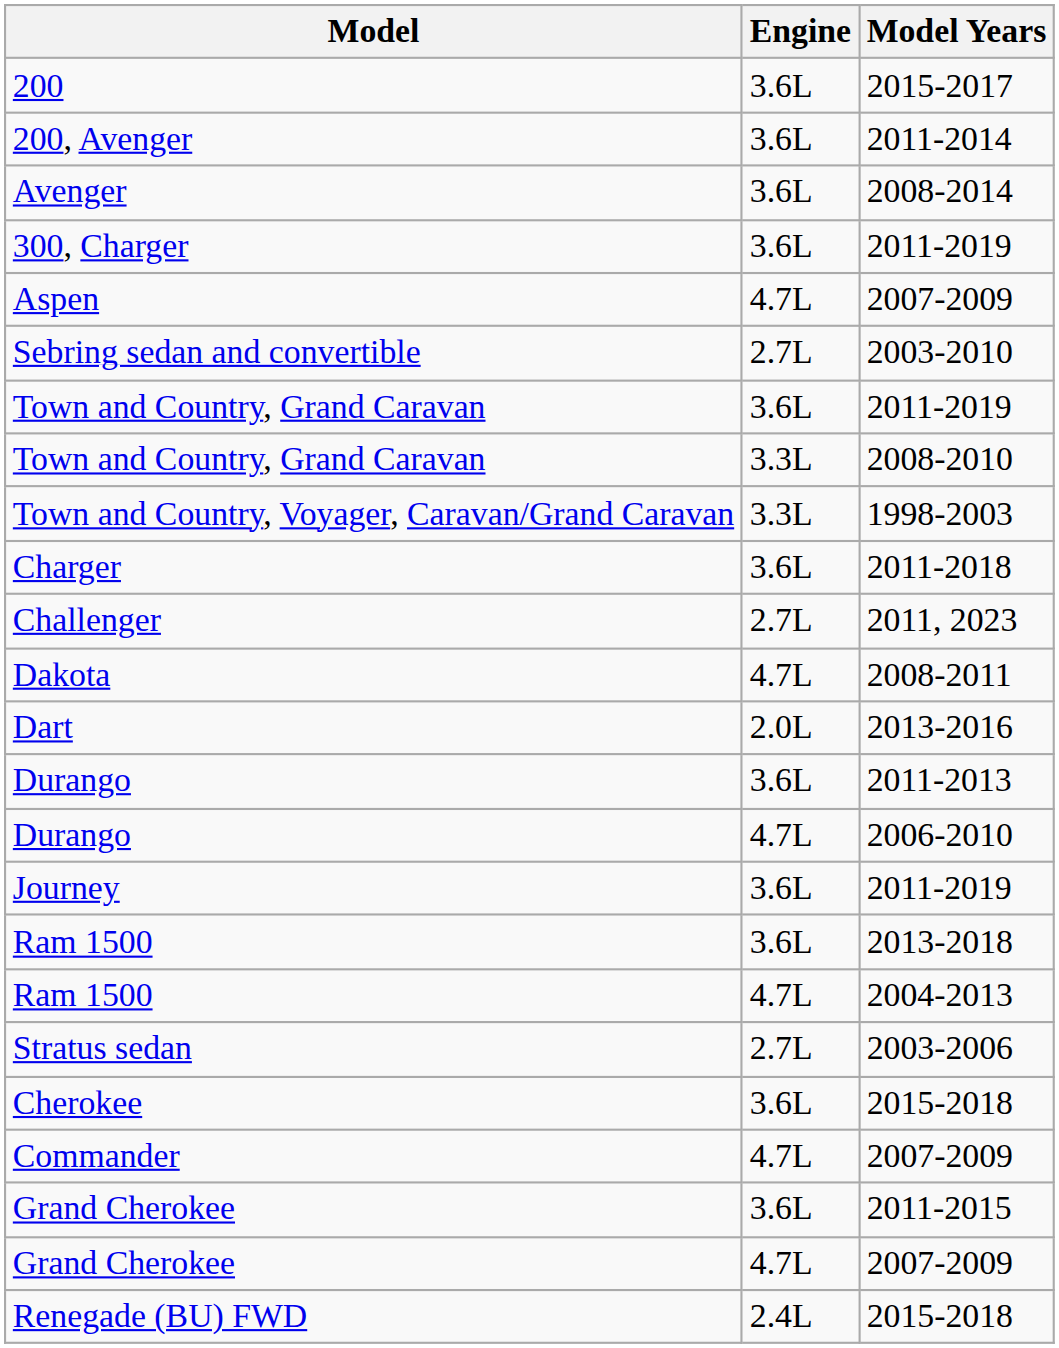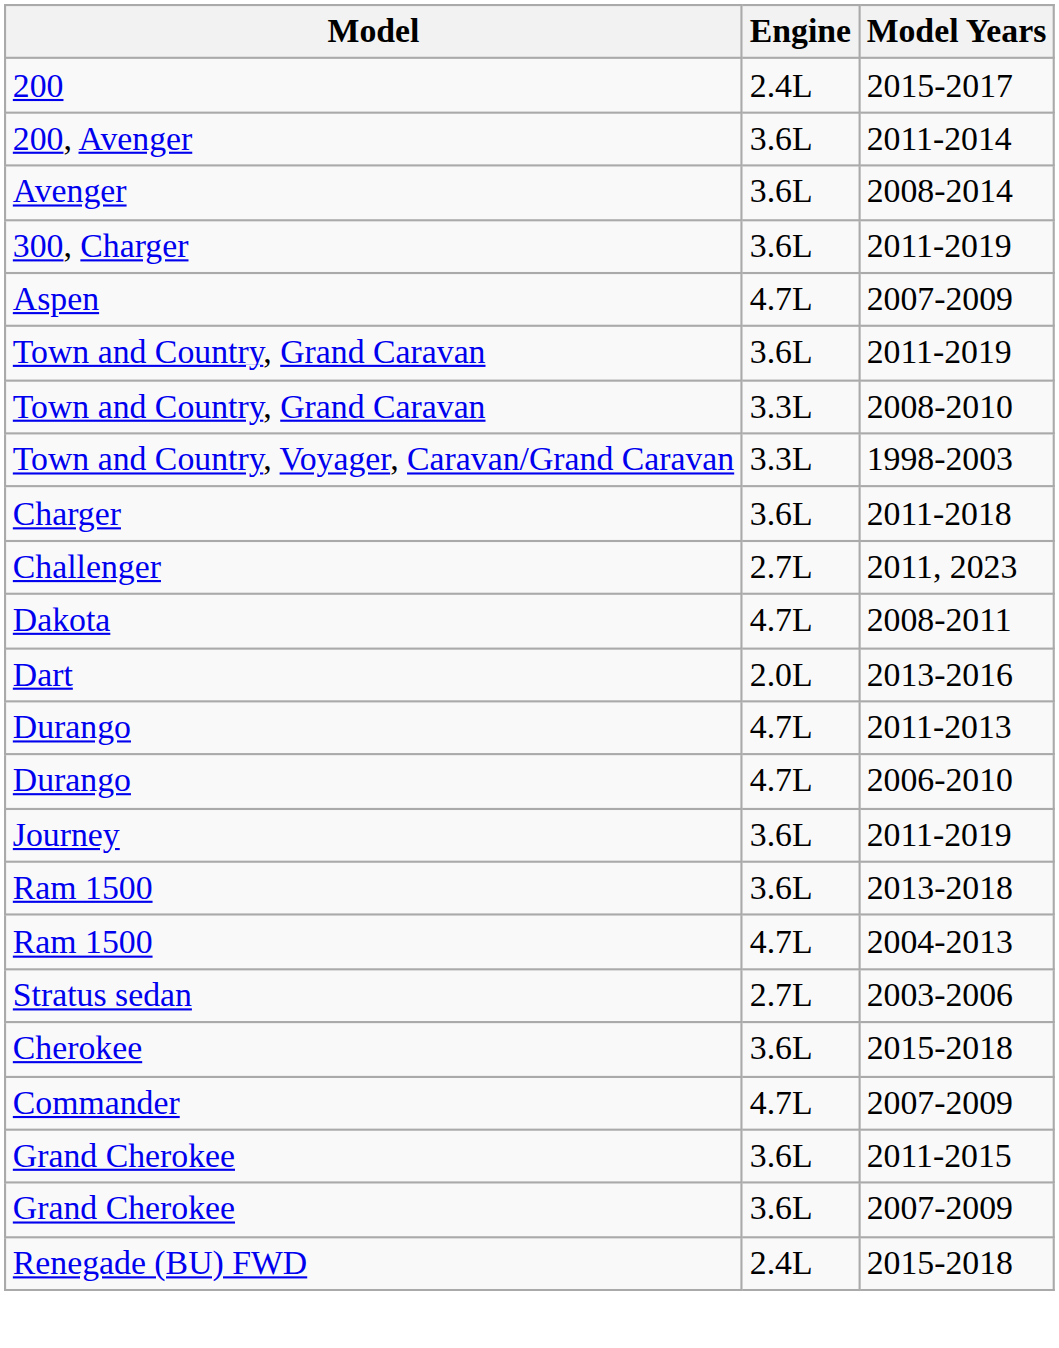200 | Engine: 3.6L -> 2.4L
- row: Sebring sedan and convertible | 2.7L | 2003-2010
Durango / 2011-2013 | Engine: 3.6L -> 4.7L
Grand Cherokee / 2007-2009 | Engine: 4.7L -> 3.6L
